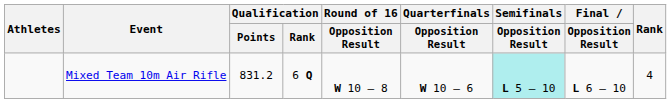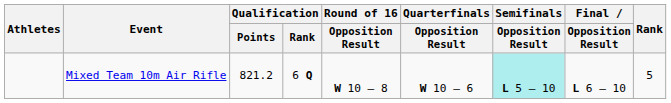Mixed Team 10m Air Rifle | Qualification / Points: 831.2 -> 821.2
Mixed Team 10m Air Rifle | Rank: 4 -> 5
